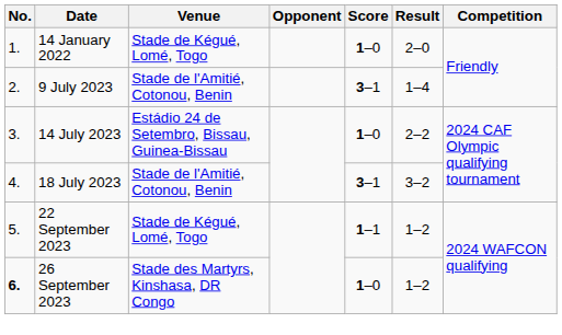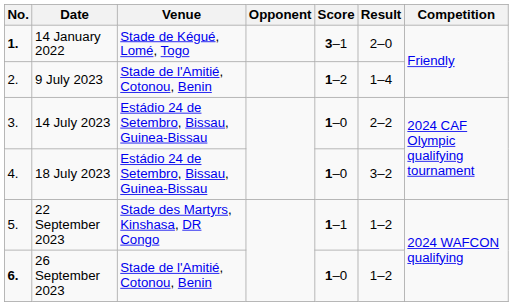14 January 2022 | No.: normal -> bold
14 January 2022 | Score: 1–0 -> 3–1
9 July 2023 | Score: 3–1 -> 1–2
18 July 2023 | Venue: Stade de l'Amitié, Cotonou, Benin -> Estádio 24 de Setembro, Bissau, Guinea-Bissau
18 July 2023 | Score: 3–1 -> 1–0
22 September 2023 | Venue: Stade de Kégué, Lomé, Togo -> Stade des Martyrs, Kinshasa, DR Congo
26 September 2023 | Venue: Stade des Martyrs, Kinshasa, DR Congo -> Stade de l'Amitié, Cotonou, Benin
